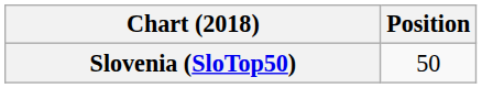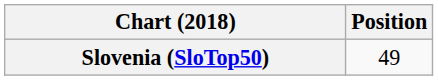Slovenia (SloTop50) | Position: 50 -> 49
